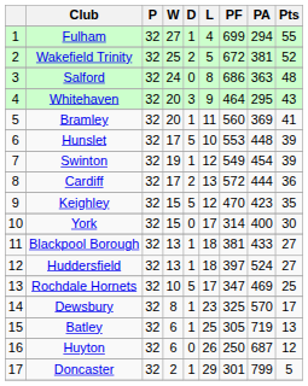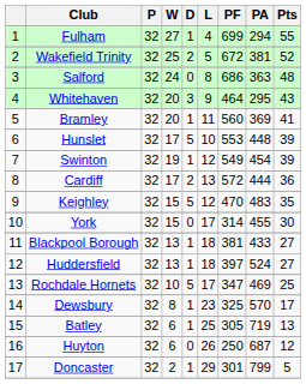Keighley | PA: 423 -> 483
York | PA: 400 -> 455
